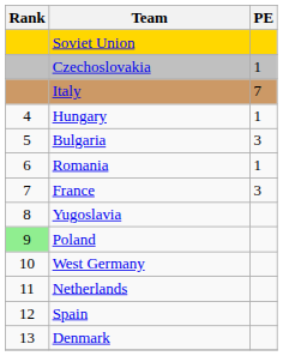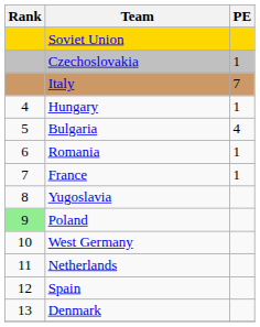Bulgaria | PE: 3 -> 4
France | PE: 3 -> 1
